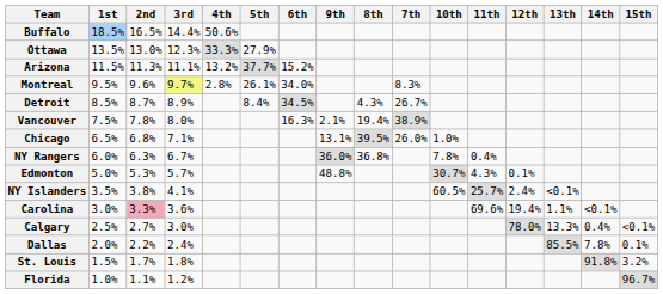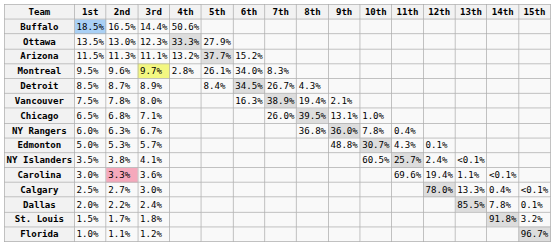columns swapped: 7th <-> 9th
